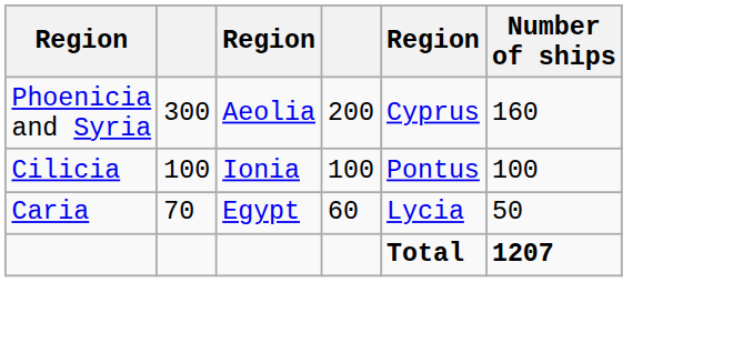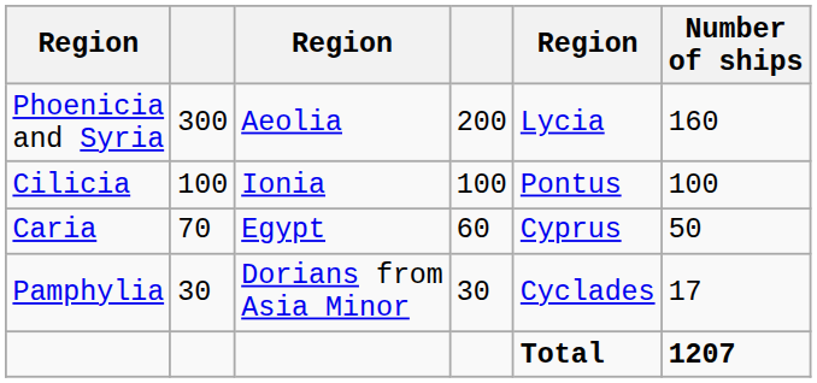Phoenicia and Syria | column 5: Cyprus -> Lycia
Caria | column 5: Lycia -> Cyprus
+ row: Pamphylia | 30 | Dorians from Asia Minor | 30 | Cyclades | 17
